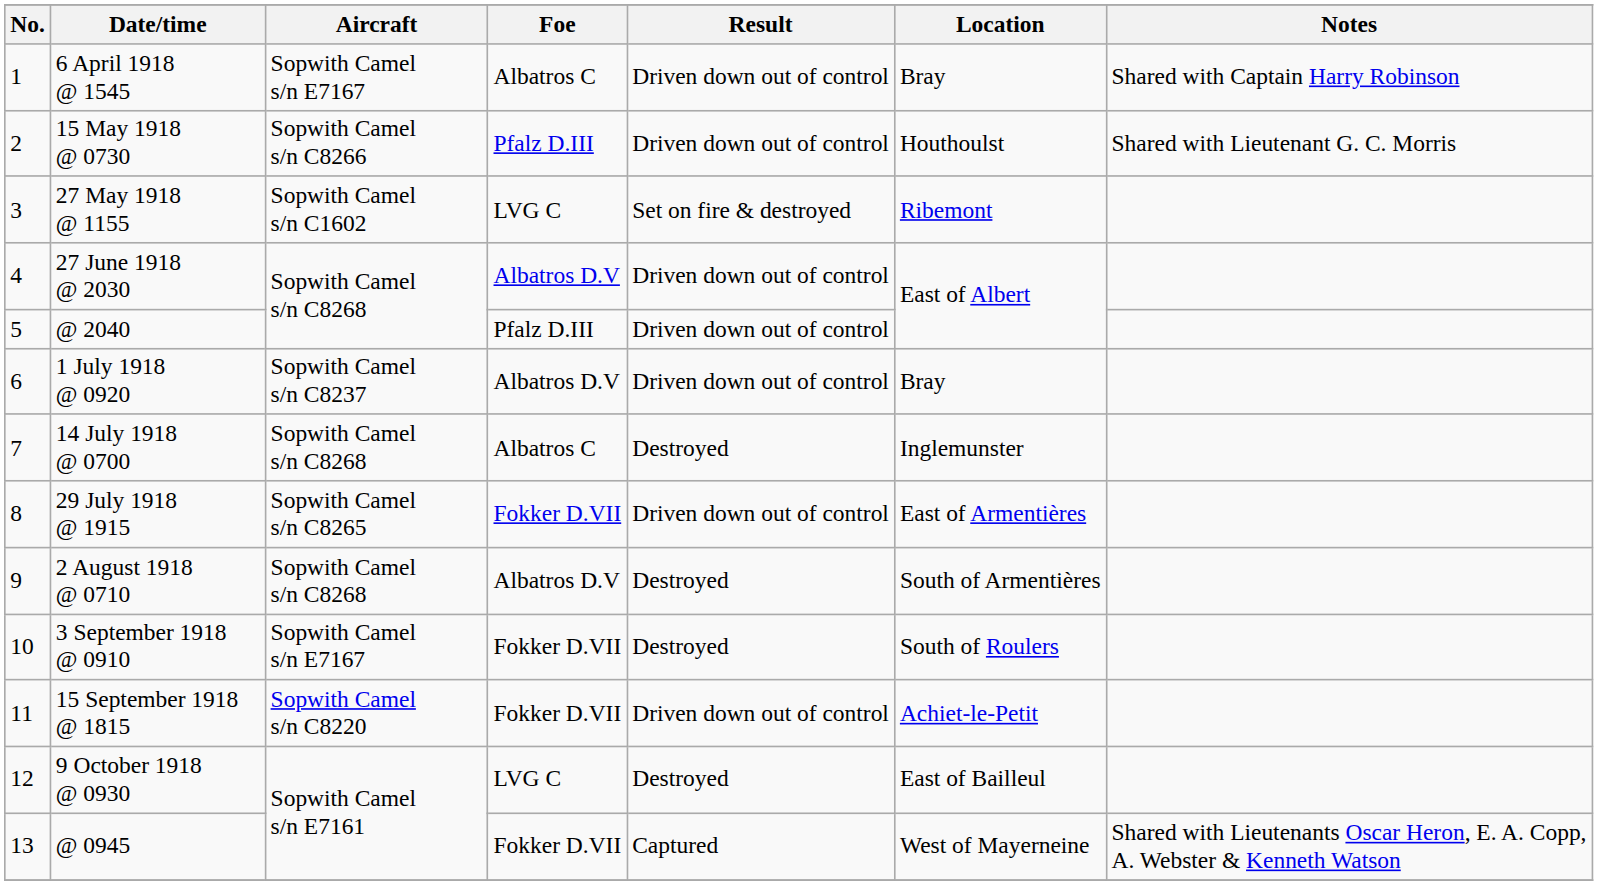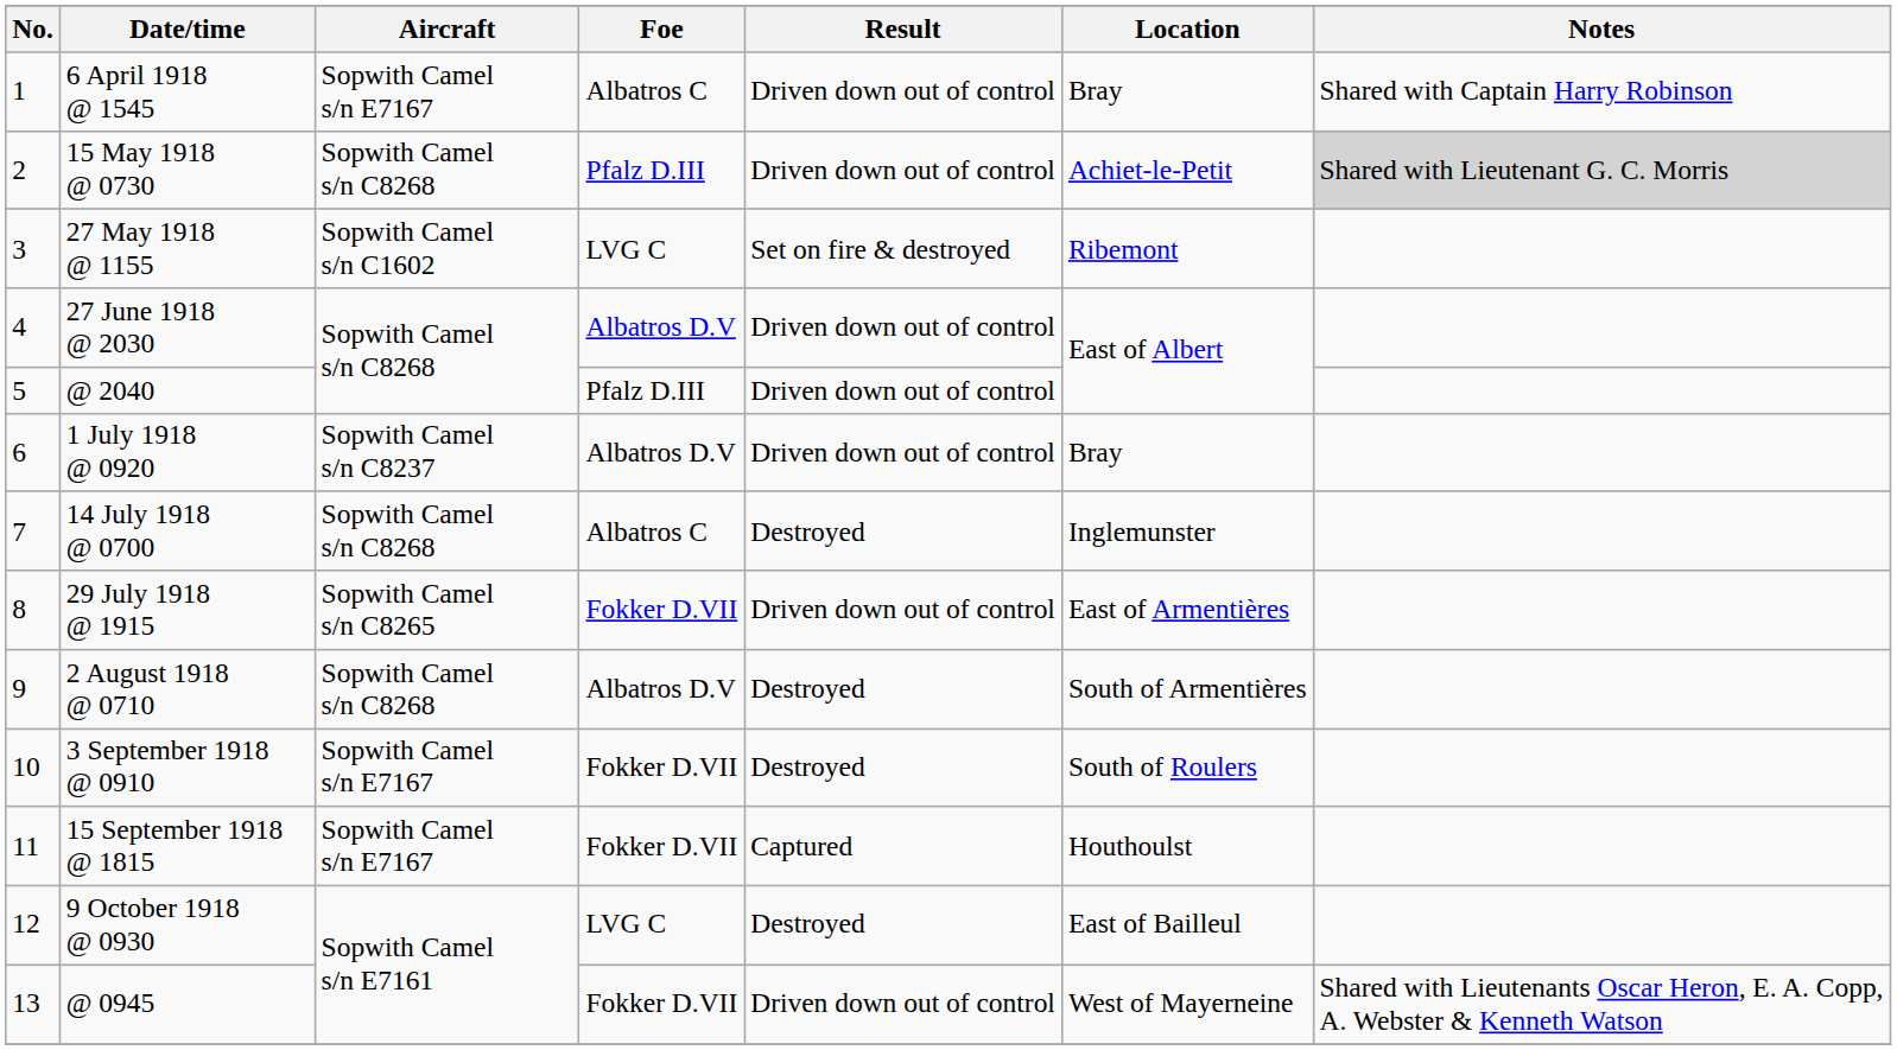15 May 1918 @ 0730 | Aircraft: Sopwith Camel s/n C8266 -> Sopwith Camel s/n C8268
15 May 1918 @ 0730 | Location: Houthoulst -> Achiet-le-Petit
15 May 1918 @ 0730 | Notes: no background -> lightgrey background
15 September 1918 @ 1815 | Aircraft: Sopwith Camel s/n C8220 -> Sopwith Camel s/n E7167
15 September 1918 @ 1815 | Result: Driven down out of control -> Captured
15 September 1918 @ 1815 | Location: Achiet-le-Petit -> Houthoulst
@ 0945 | Result: Captured -> Driven down out of control
